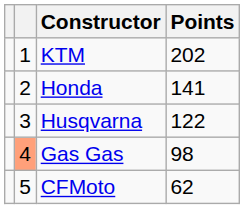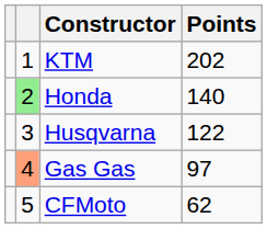Honda | column 2: no background -> lightgreen background
Honda | Points: 141 -> 140
Gas Gas | Points: 98 -> 97
